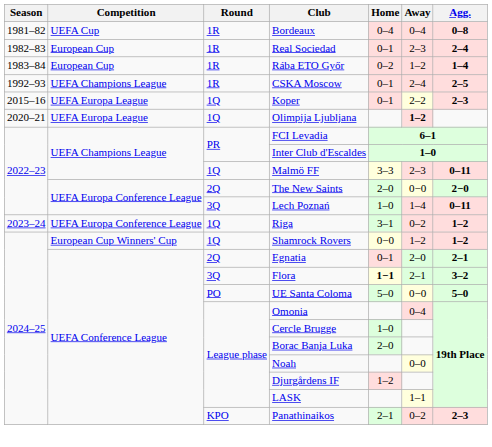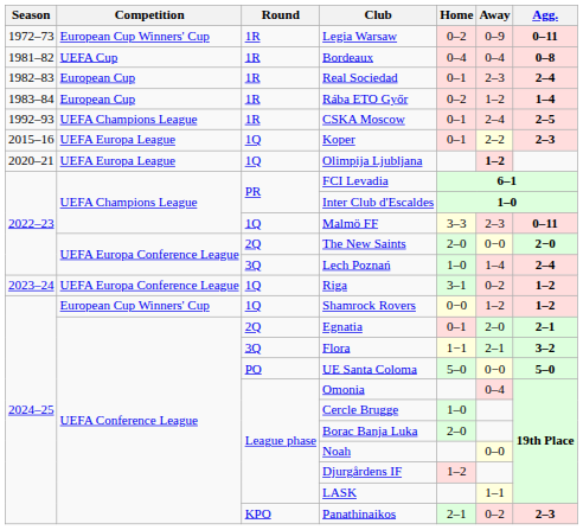+ row: 1972–73 | European Cup Winners' Cup | 1R | Legia Warsaw | 0–2 | 0–9 | 0–11
Lech Poznań | Agg.: 0–11 -> 2–4
Flora | Home: bold -> normal
